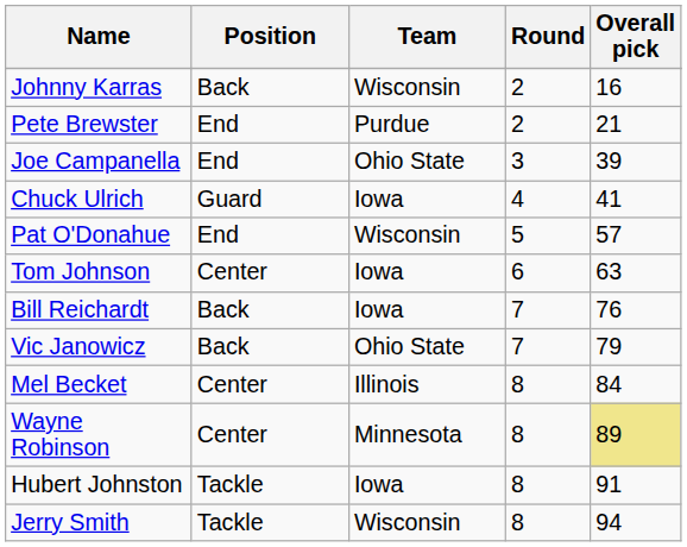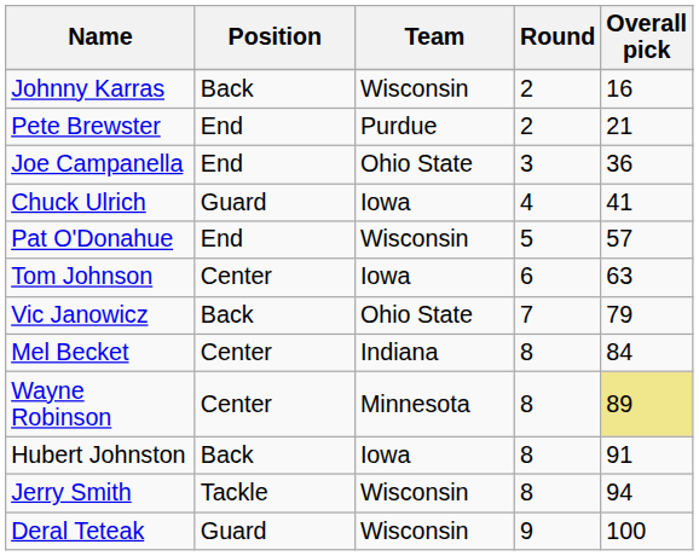Joe Campanella | Overall pick: 39 -> 36
- row: Bill Reichardt | Back | Iowa | 7 | 76
Mel Becket | Team: Illinois -> Indiana
Hubert Johnston | Position: Tackle -> Back
+ row: Deral Teteak | Guard | Wisconsin | 9 | 100
